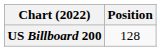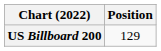US Billboard 200 | Position: 128 -> 129
